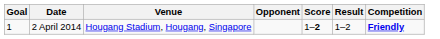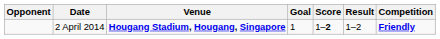columns swapped: Goal <-> Opponent
2 April 2014 | Venue: normal -> bold
